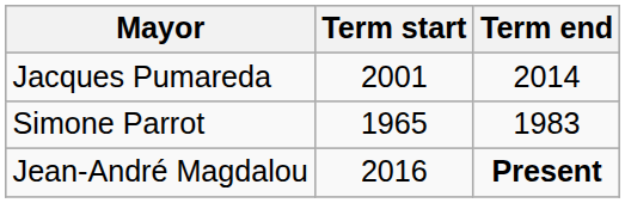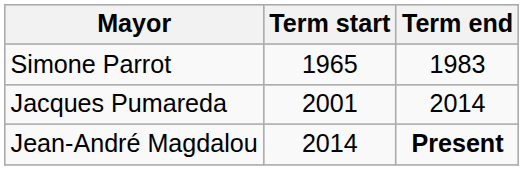rows swapped: Simone Parrot <-> Jacques Pumareda
Jean-André Magdalou | Term start: 2016 -> 2014
